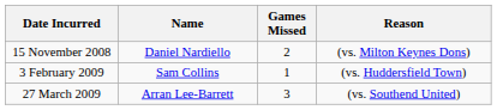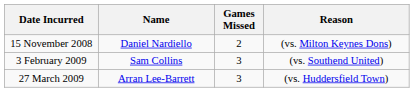3 February 2009 | Games Missed: 1 -> 3
3 February 2009 | Reason: (vs. Huddersfield Town) -> (vs. Southend United)
27 March 2009 | Reason: (vs. Southend United) -> (vs. Huddersfield Town)
